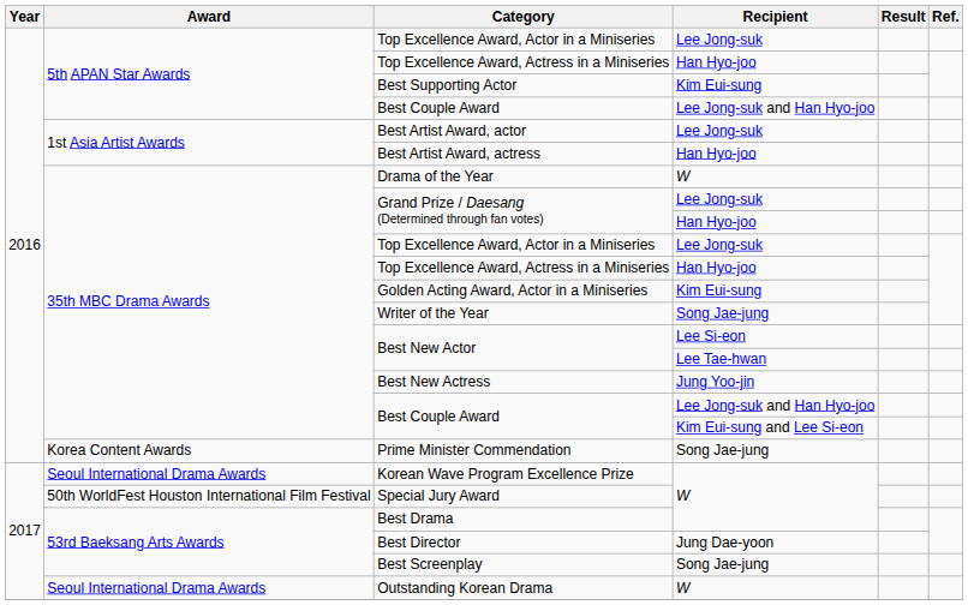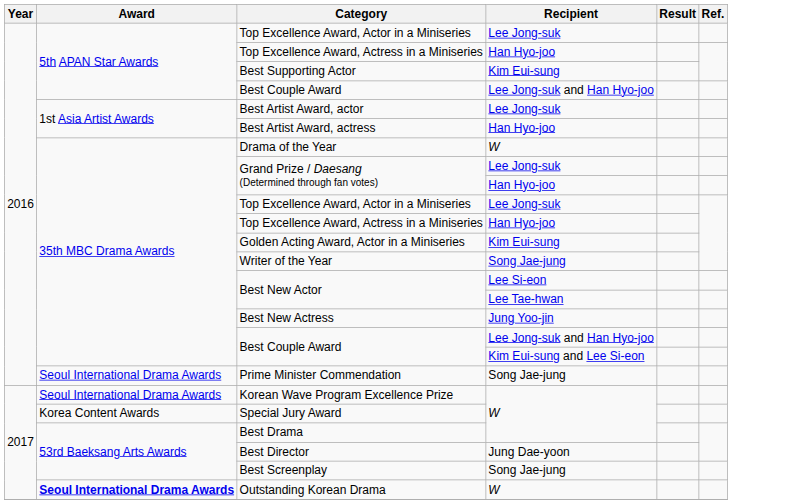Prime Minister Commendation | Award: Korea Content Awards -> Seoul International Drama Awards
Special Jury Award | Award: 50th WorldFest Houston International Film Festival -> Korea Content Awards
Outstanding Korean Drama | Award: normal -> bold
